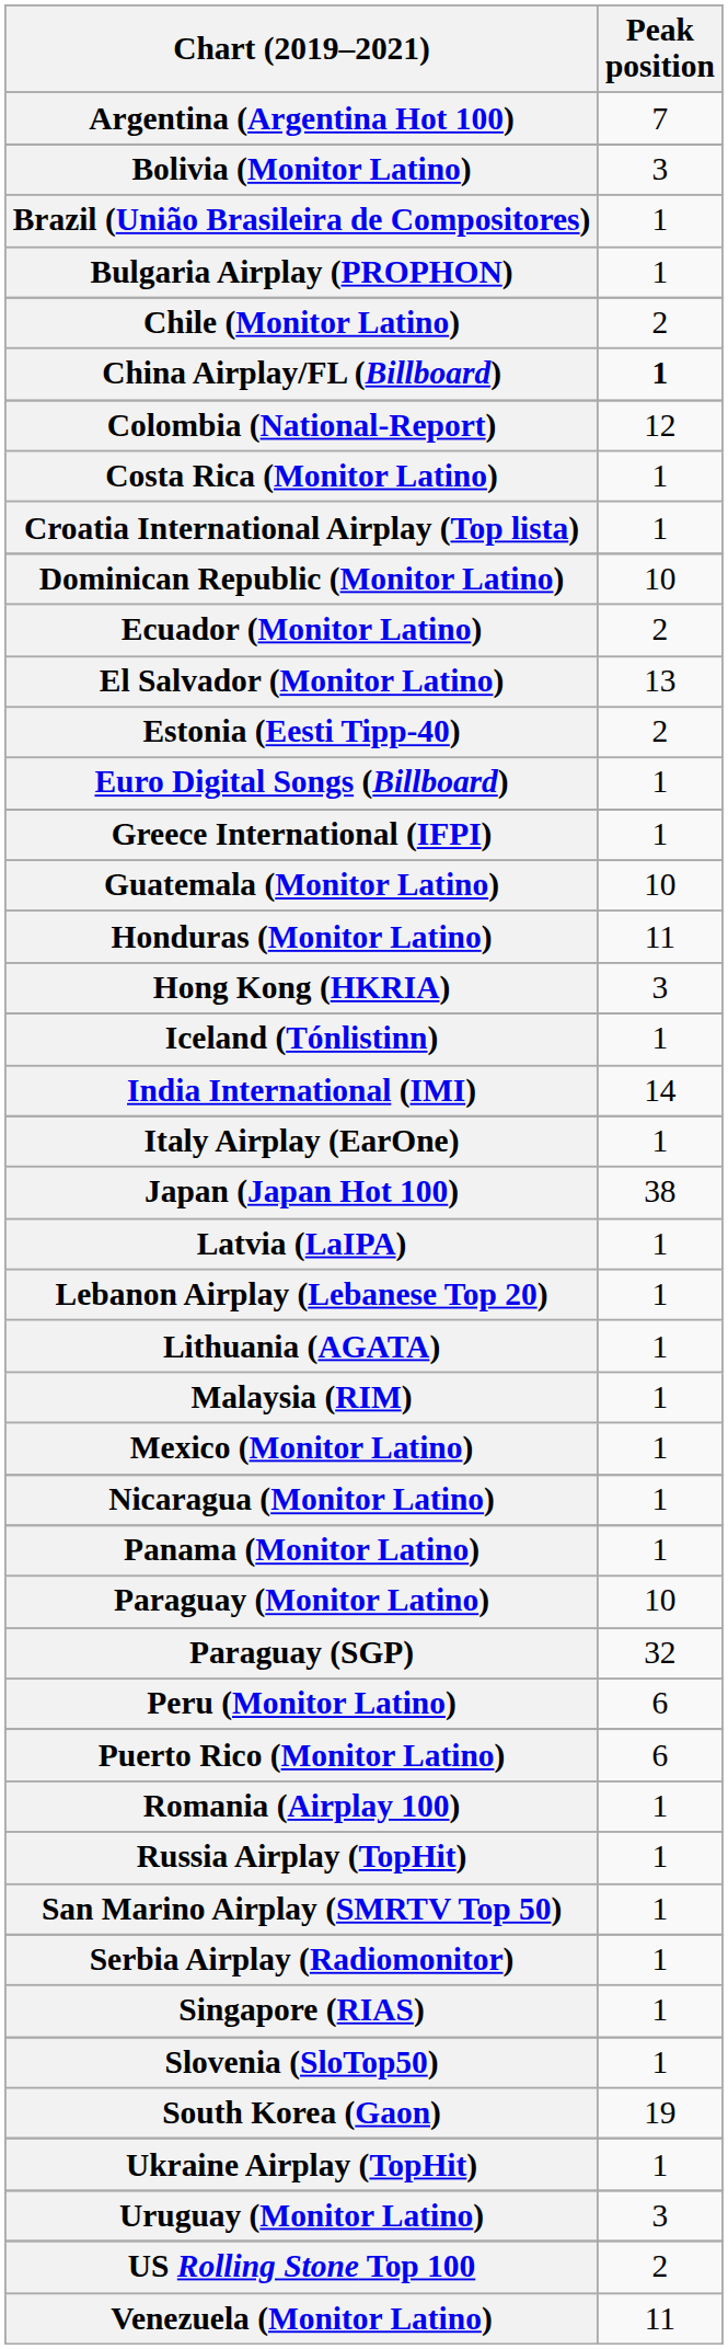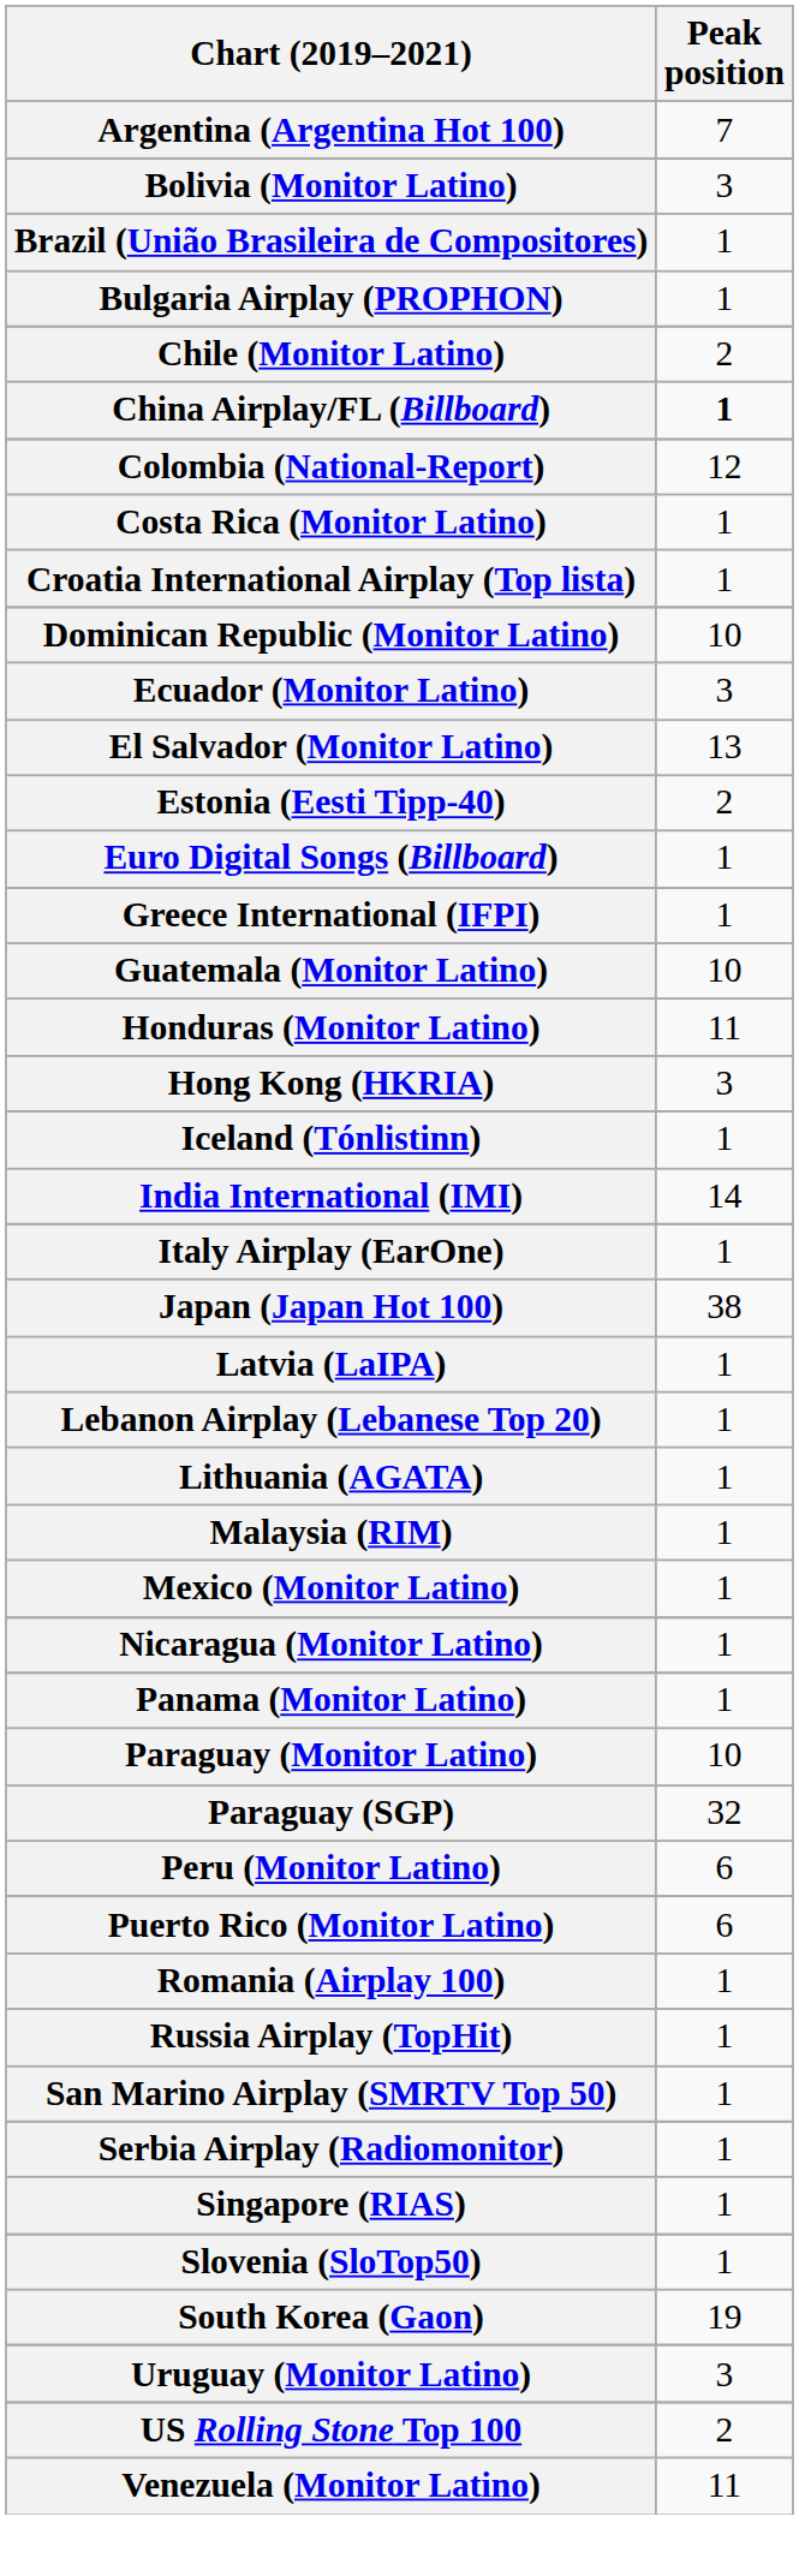Ecuador (Monitor Latino) | Peak position: 2 -> 3
- row: Ukraine Airplay (TopHit) | 1
